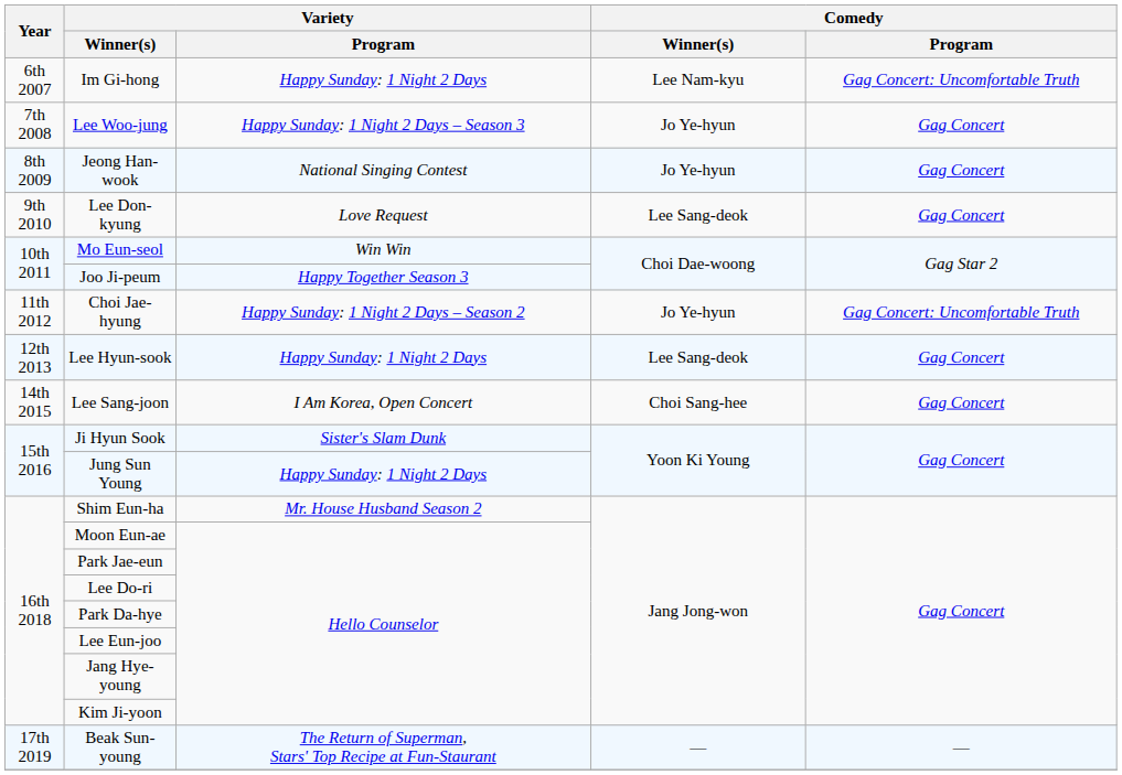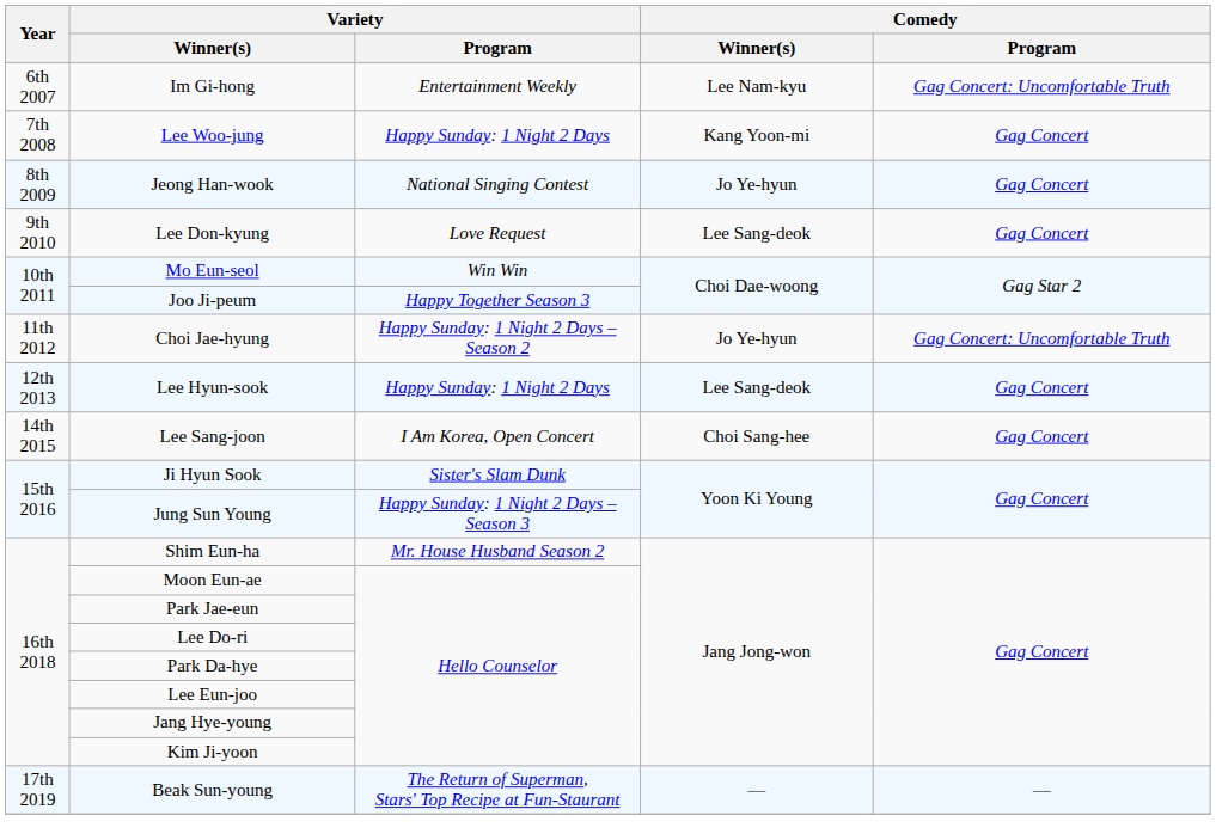Im Gi-hong | Variety / Program: Happy Sunday: 1 Night 2 Days -> Entertainment Weekly
Lee Woo-jung | Variety / Program: Happy Sunday: 1 Night 2 Days – Season 3 -> Happy Sunday: 1 Night 2 Days
Lee Woo-jung | Comedy / Winner(s): Jo Ye-hyun -> Kang Yoon-mi
Jung Sun Young | Variety / Program: Happy Sunday: 1 Night 2 Days -> Happy Sunday: 1 Night 2 Days – Season 3
